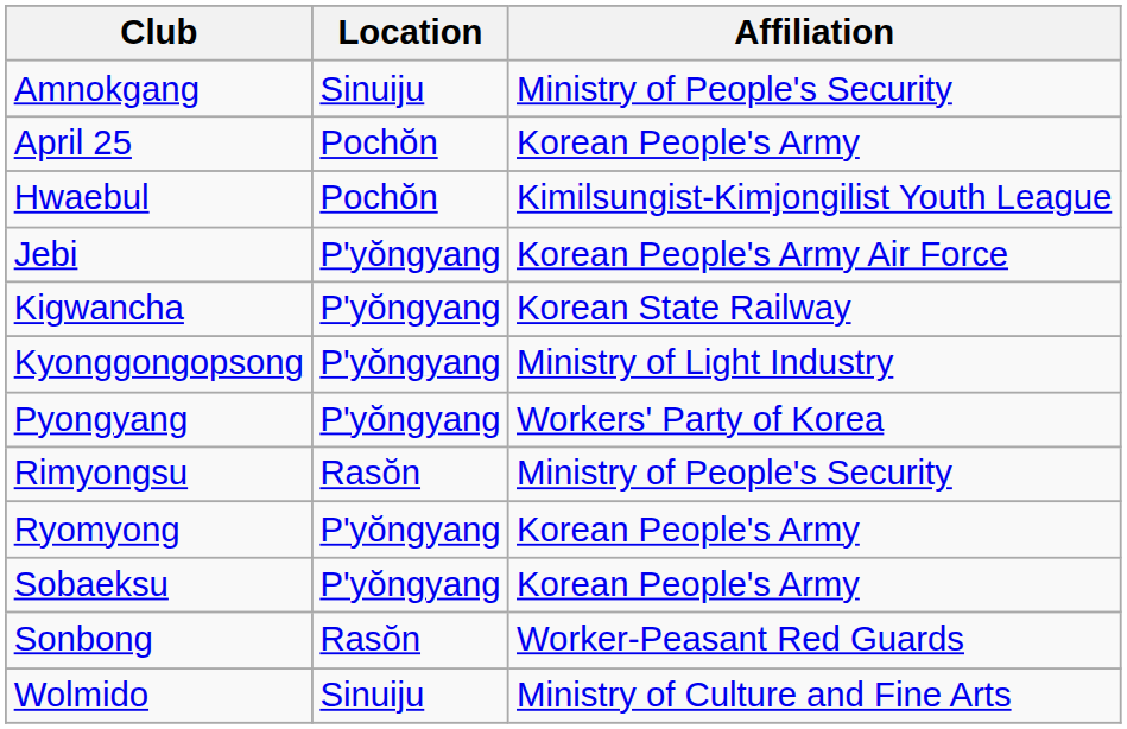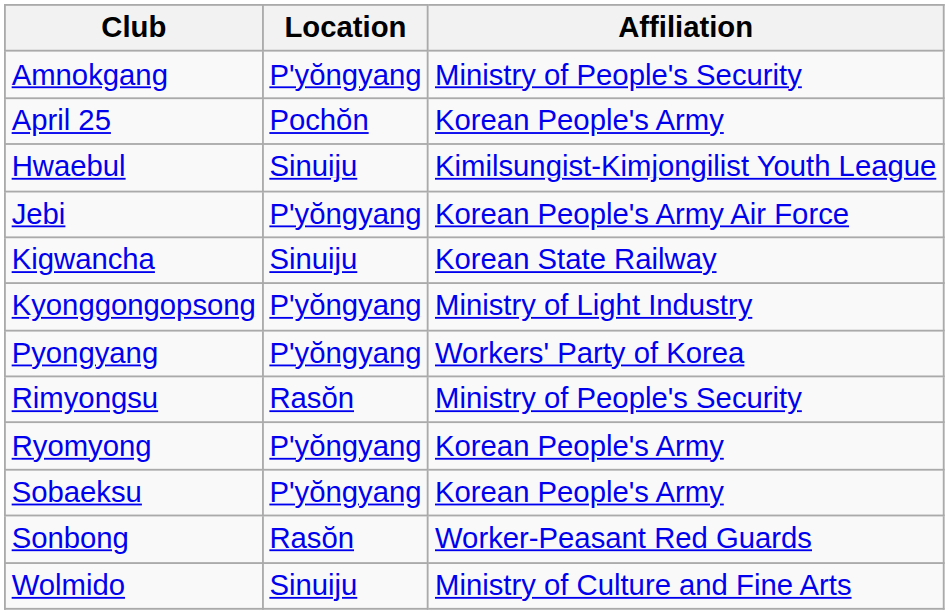Amnokgang | Location: Sinuiju -> P'yŏngyang
Hwaebul | Location: Pochŏn -> Sinuiju
Kigwancha | Location: P'yŏngyang -> Sinuiju
